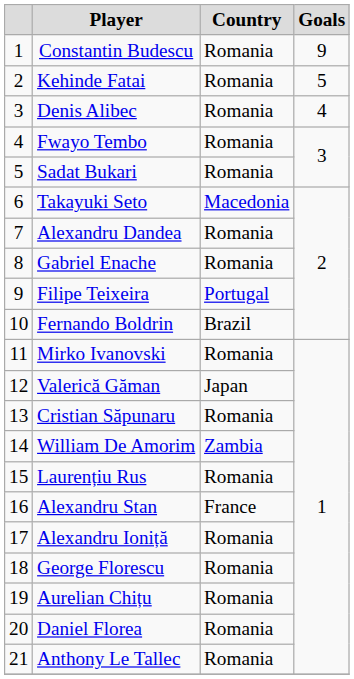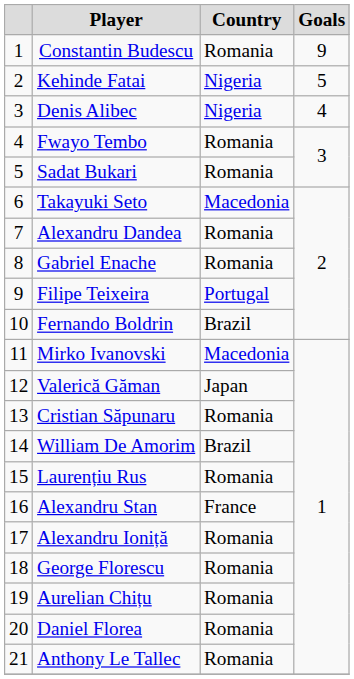Kehinde Fatai | Country: Romania -> Nigeria
Denis Alibec | Country: Romania -> Nigeria
Mirko Ivanovski | Country: Romania -> Macedonia
William De Amorim | Country: Zambia -> Brazil
